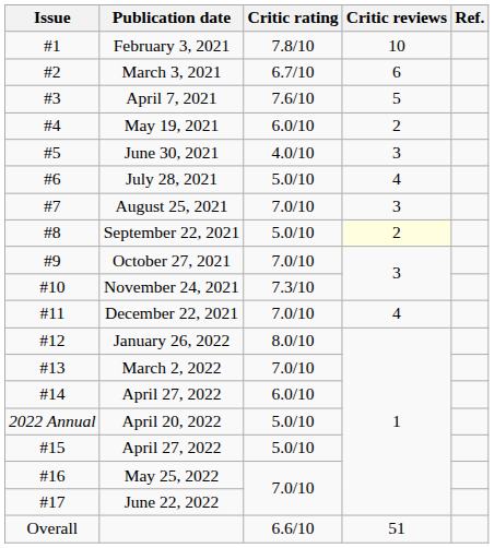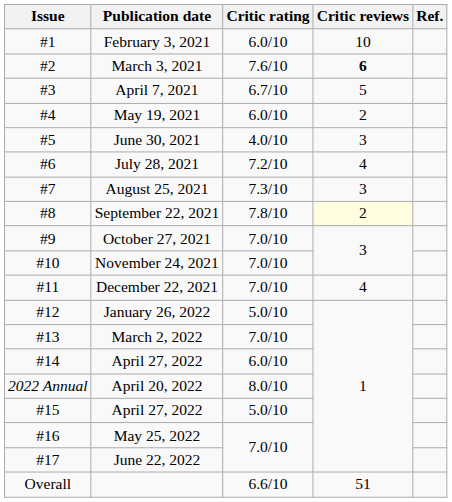February 3, 2021 | Critic rating: 7.8/10 -> 6.0/10
March 3, 2021 | Critic rating: 6.7/10 -> 7.6/10
March 3, 2021 | Critic reviews: normal -> bold
April 7, 2021 | Critic rating: 7.6/10 -> 6.7/10
July 28, 2021 | Critic rating: 5.0/10 -> 7.2/10
August 25, 2021 | Critic rating: 7.0/10 -> 7.3/10
September 22, 2021 | Critic rating: 5.0/10 -> 7.8/10
November 24, 2021 | Critic rating: 7.3/10 -> 7.0/10
January 26, 2022 | Critic rating: 8.0/10 -> 5.0/10
April 20, 2022 | Critic rating: 5.0/10 -> 8.0/10
